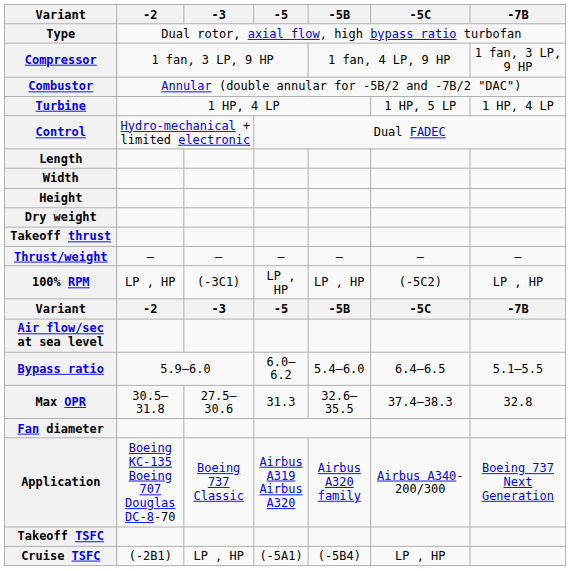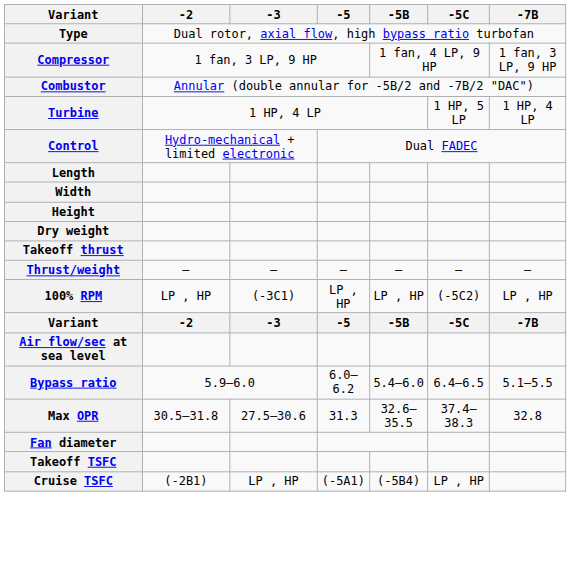- row: Application | Boeing KC-135 Boeing 707 Douglas DC-8-70 | Boeing 737 Classic | Airbus A319 Airbus A320 | Airbus A320 family | Airbus A340-200/300 | Boeing 737 Next Generation
